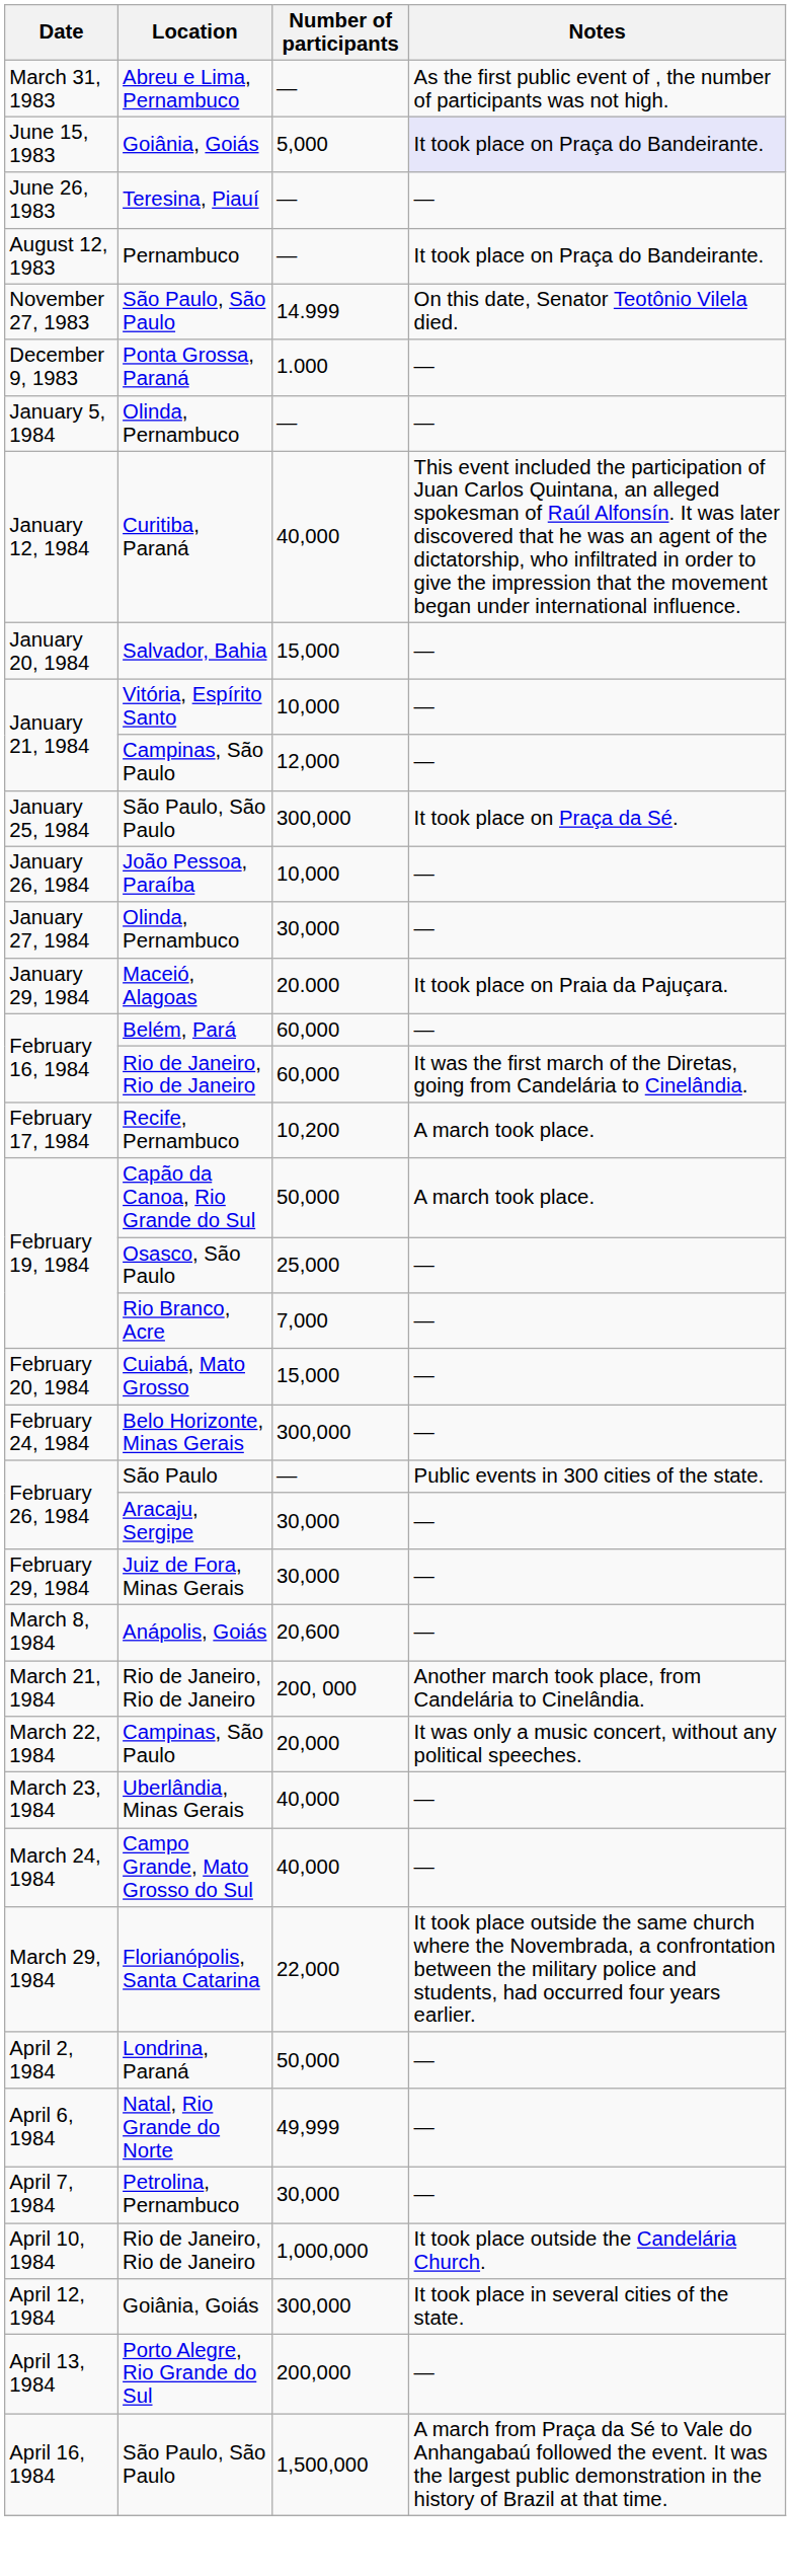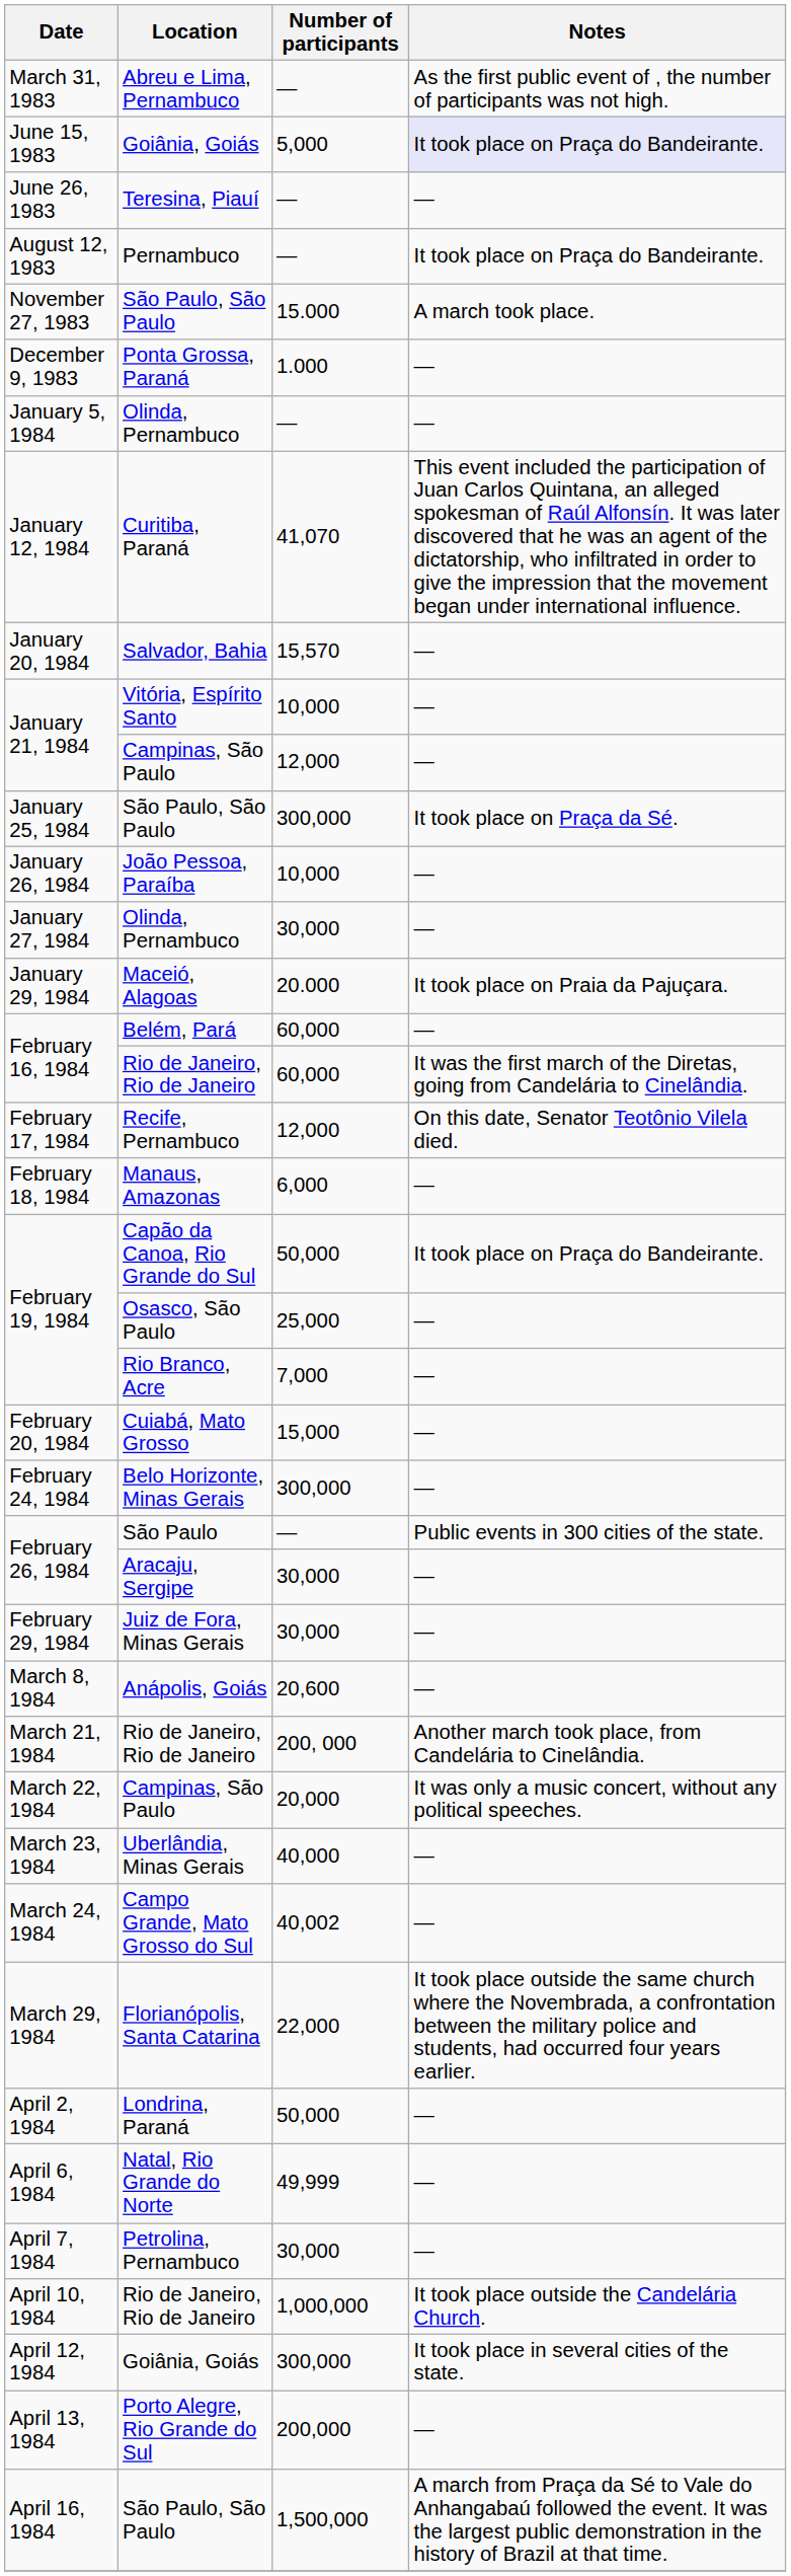November 27, 1983 | Number of participants: 14.999 -> 15.000
November 27, 1983 | Notes: On this date, Senator Teotônio Vilela died. -> A march took place.
January 12, 1984 | Number of participants: 40,000 -> 41,070
January 20, 1984 | Number of participants: 15,000 -> 15,570
February 17, 1984 | Number of participants: 10,200 -> 12,000
February 17, 1984 | Notes: A march took place. -> On this date, Senator Teotônio Vilela died.
+ row: February 18, 1984 | Manaus, Amazonas | 6,000 | —
February 19, 1984 / Capão da Canoa, Rio Grande do Sul | Notes: A march took place. -> It took place on Praça do Bandeirante.
March 24, 1984 | Number of participants: 40,000 -> 40,002
